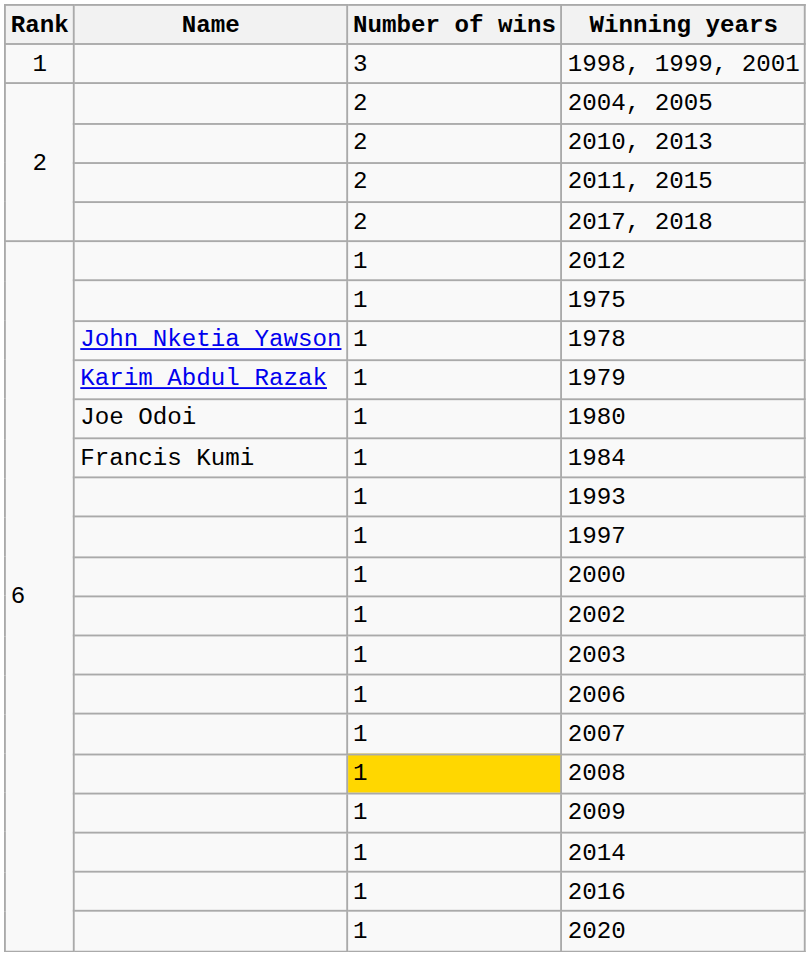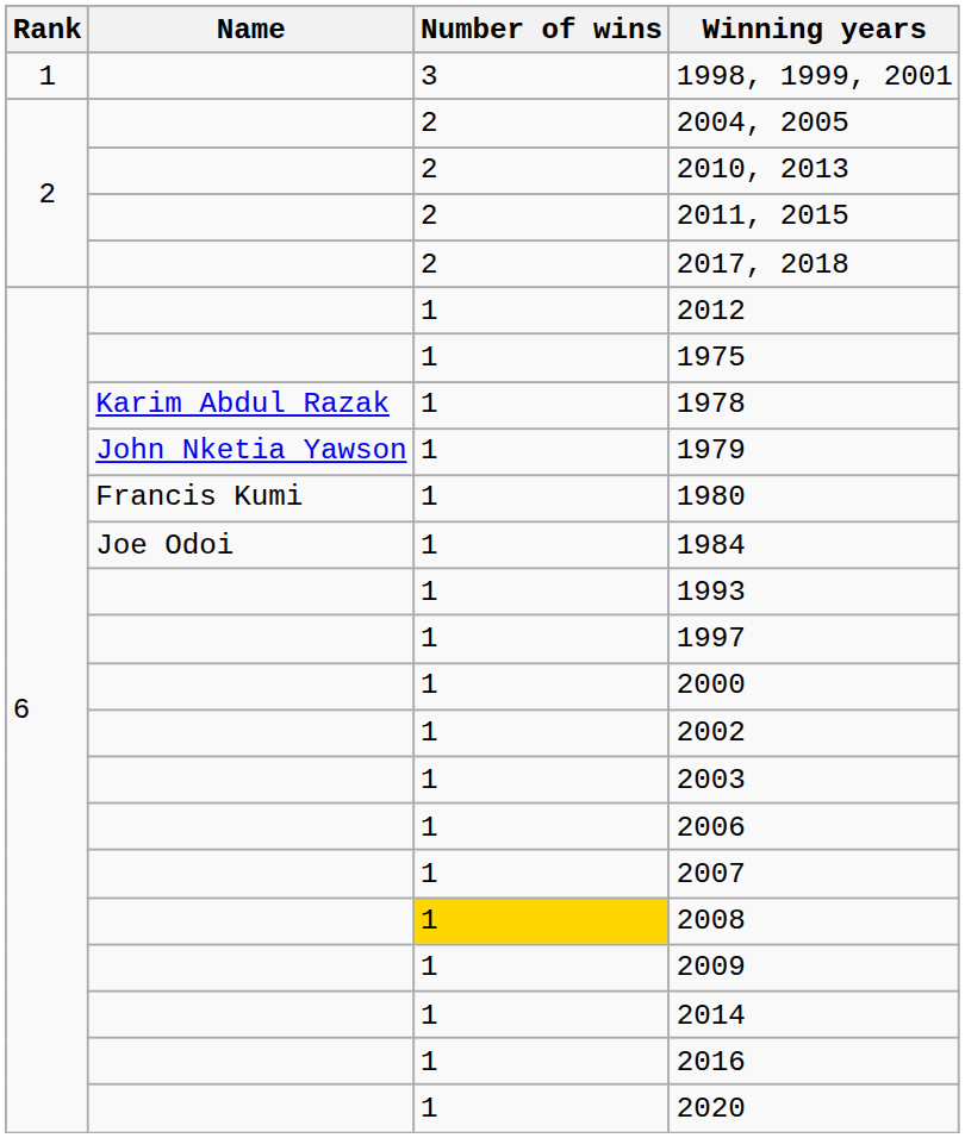1978 | Name: John Nketia Yawson -> Karim Abdul Razak
1979 | Name: Karim Abdul Razak -> John Nketia Yawson
1980 | Name: Joe Odoi -> Francis Kumi
1984 | Name: Francis Kumi -> Joe Odoi
